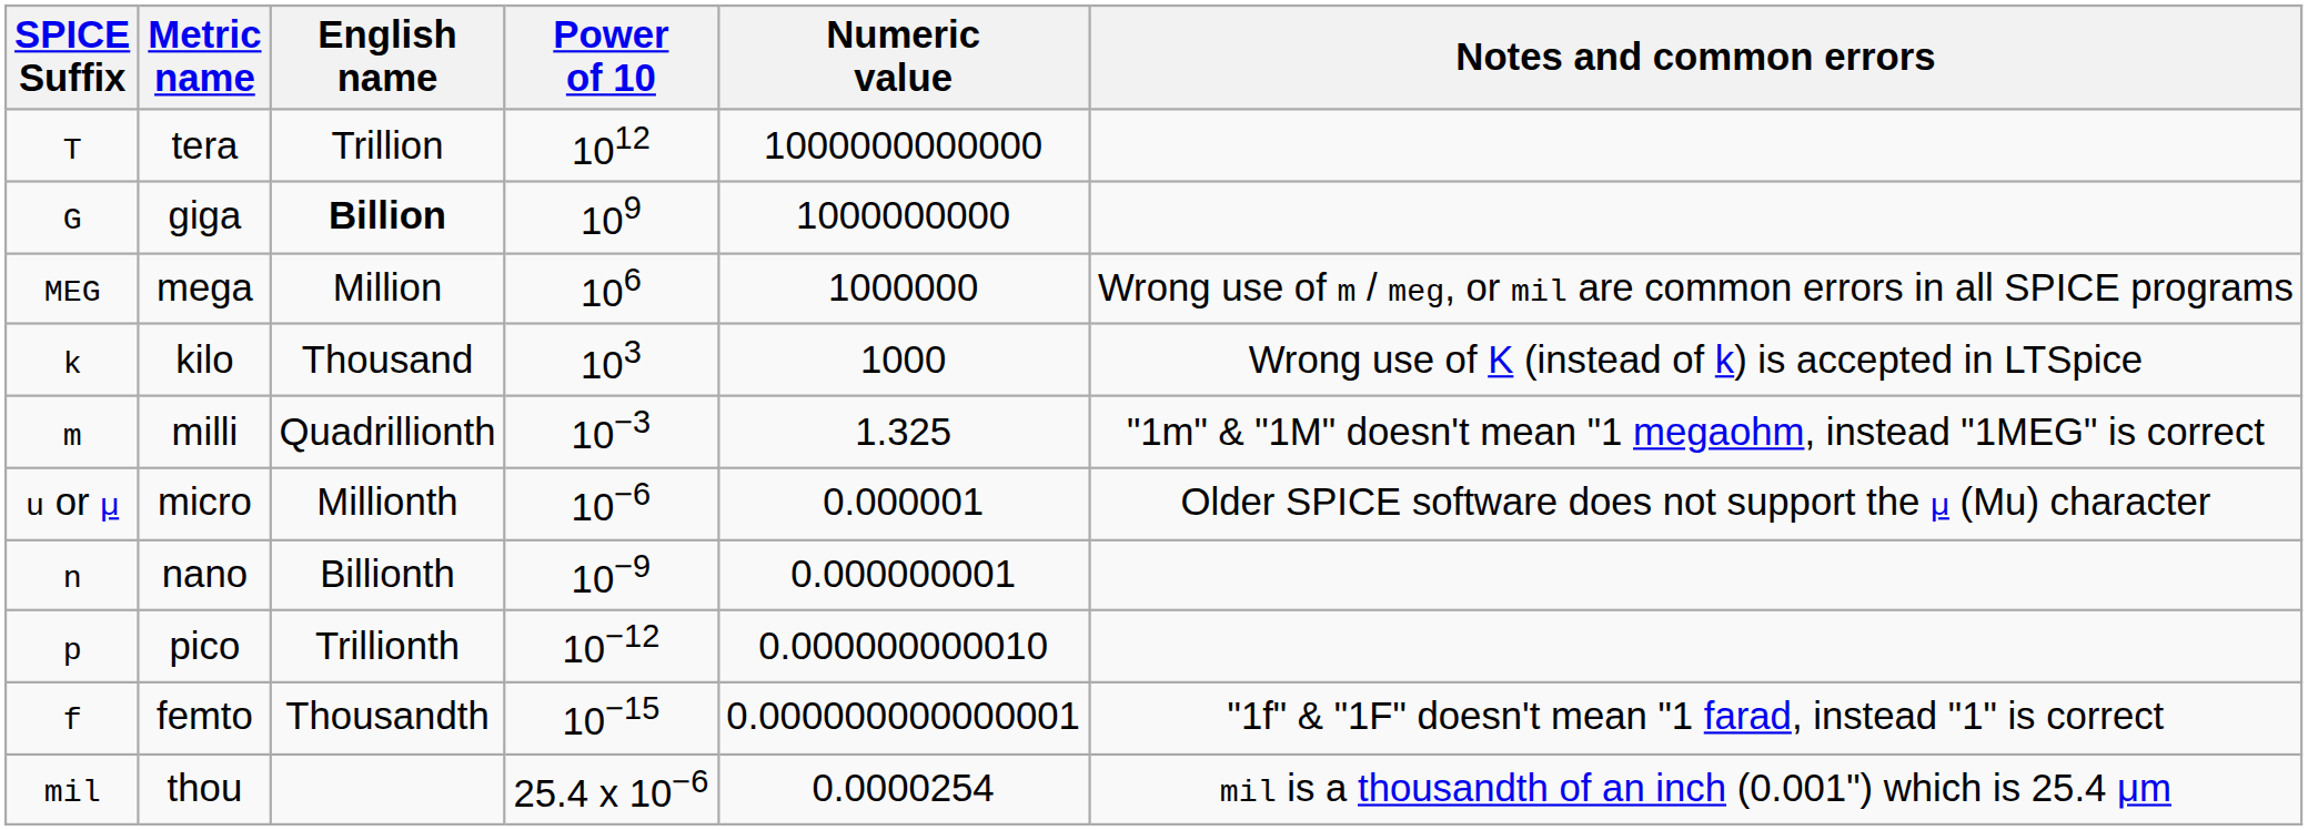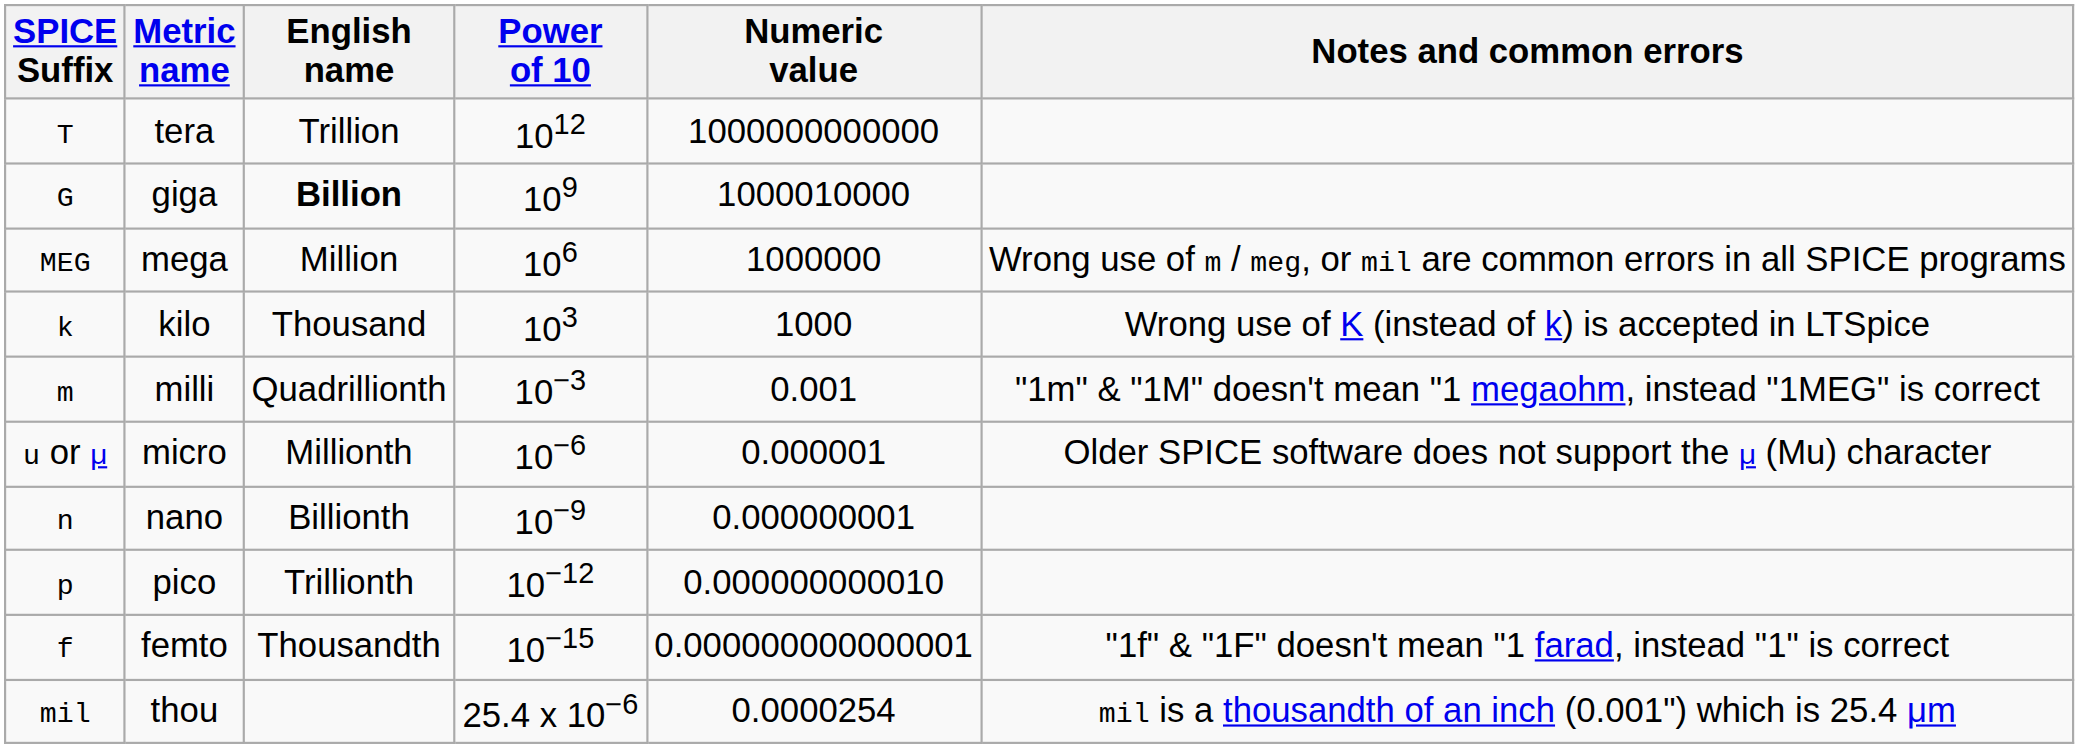giga | Numeric value: 1000000000 -> 1000010000
milli | Numeric value: 1.325 -> 0.001
